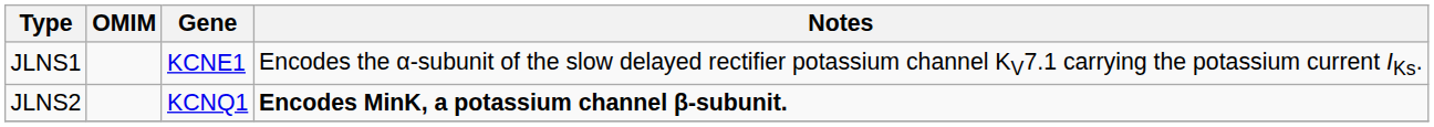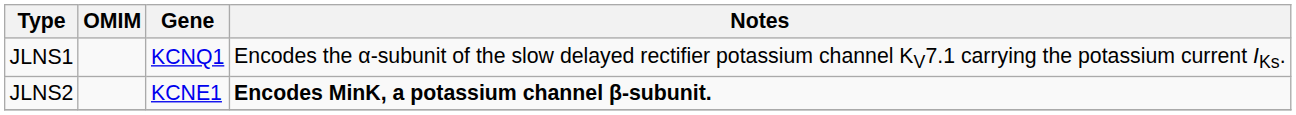JLNS1 | Gene: KCNE1 -> KCNQ1
JLNS2 | Gene: KCNQ1 -> KCNE1
